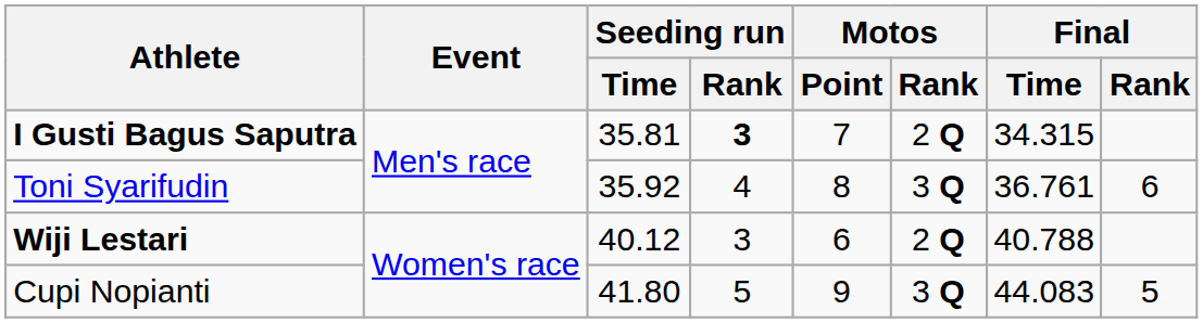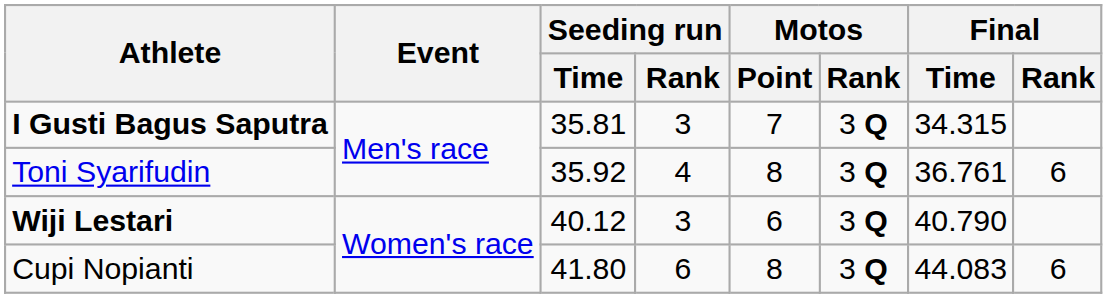I Gusti Bagus Saputra | Seeding run / Rank: bold -> normal
I Gusti Bagus Saputra | Motos / Rank: 2 Q -> 3 Q
Wiji Lestari | Motos / Rank: 2 Q -> 3 Q
Wiji Lestari | Final / Time: 40.788 -> 40.790
Cupi Nopianti | Seeding run / Rank: 5 -> 6
Cupi Nopianti | Motos / Point: 9 -> 8
Cupi Nopianti | Final / Rank: 5 -> 6
